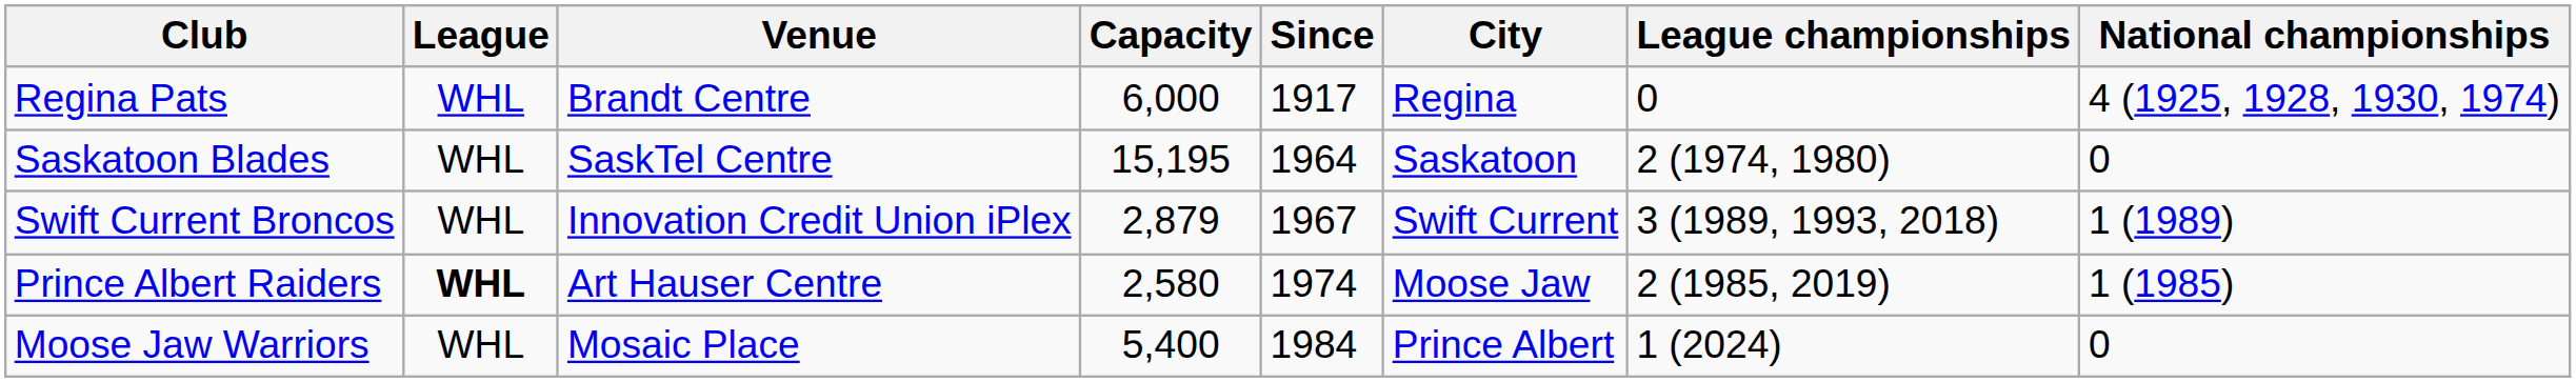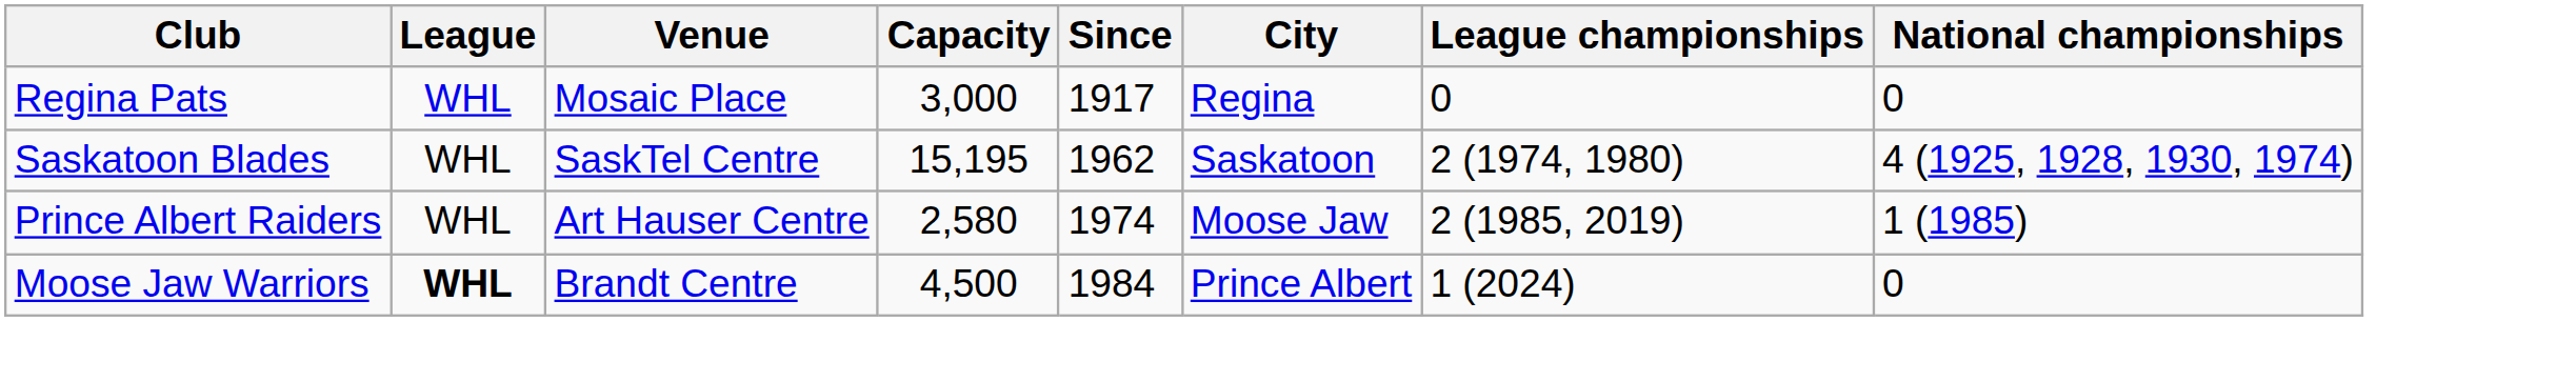Regina Pats | Venue: Brandt Centre -> Mosaic Place
Regina Pats | Capacity: 6,000 -> 3,000
Regina Pats | National championships: 4 (1925, 1928, 1930, 1974) -> 0
Saskatoon Blades | Since: 1964 -> 1962
Saskatoon Blades | National championships: 0 -> 4 (1925, 1928, 1930, 1974)
- row: Swift Current Broncos | WHL | Innovation Credit Union iPlex | 2,879 | 1967 | Swift Current | 3 (1989, 1993, 2018) | 1 (1989)
Prince Albert Raiders | League: bold -> normal
Moose Jaw Warriors | League: normal -> bold
Moose Jaw Warriors | Venue: Mosaic Place -> Brandt Centre
Moose Jaw Warriors | Capacity: 5,400 -> 4,500
